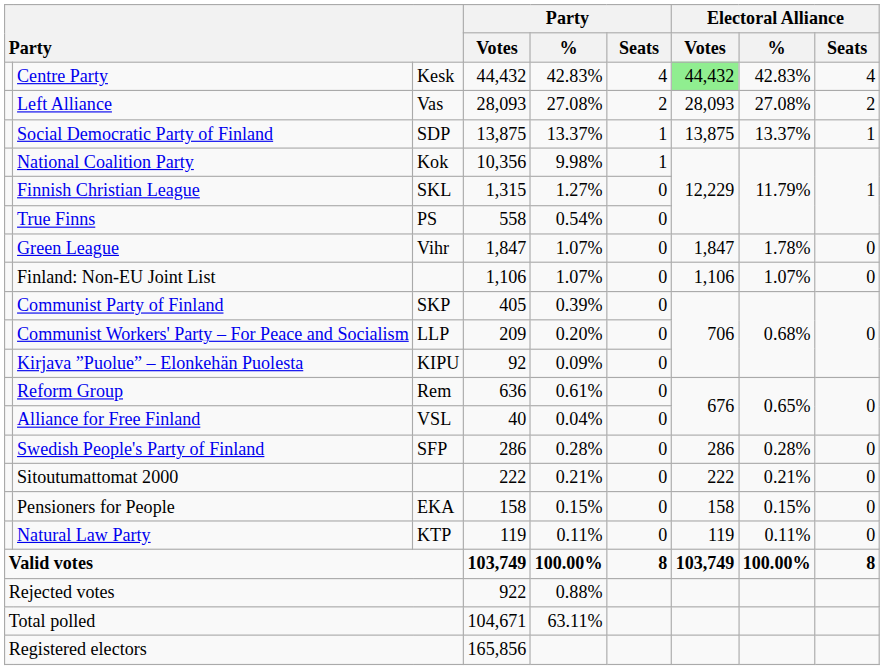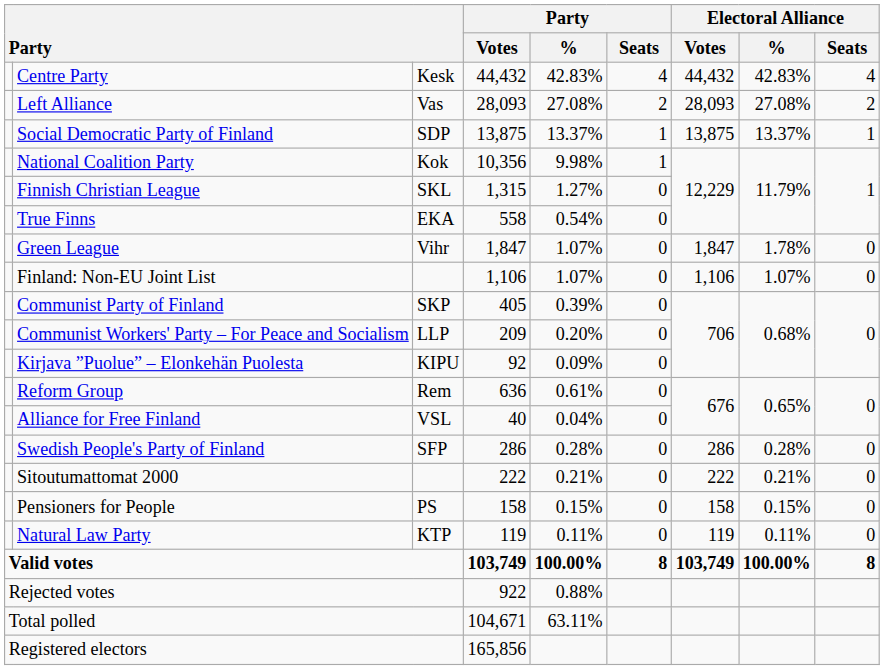Centre Party | Electoral Alliance / Votes: lightgreen background -> no background
True Finns | column 3: PS -> EKA
Pensioners for People | column 3: EKA -> PS
